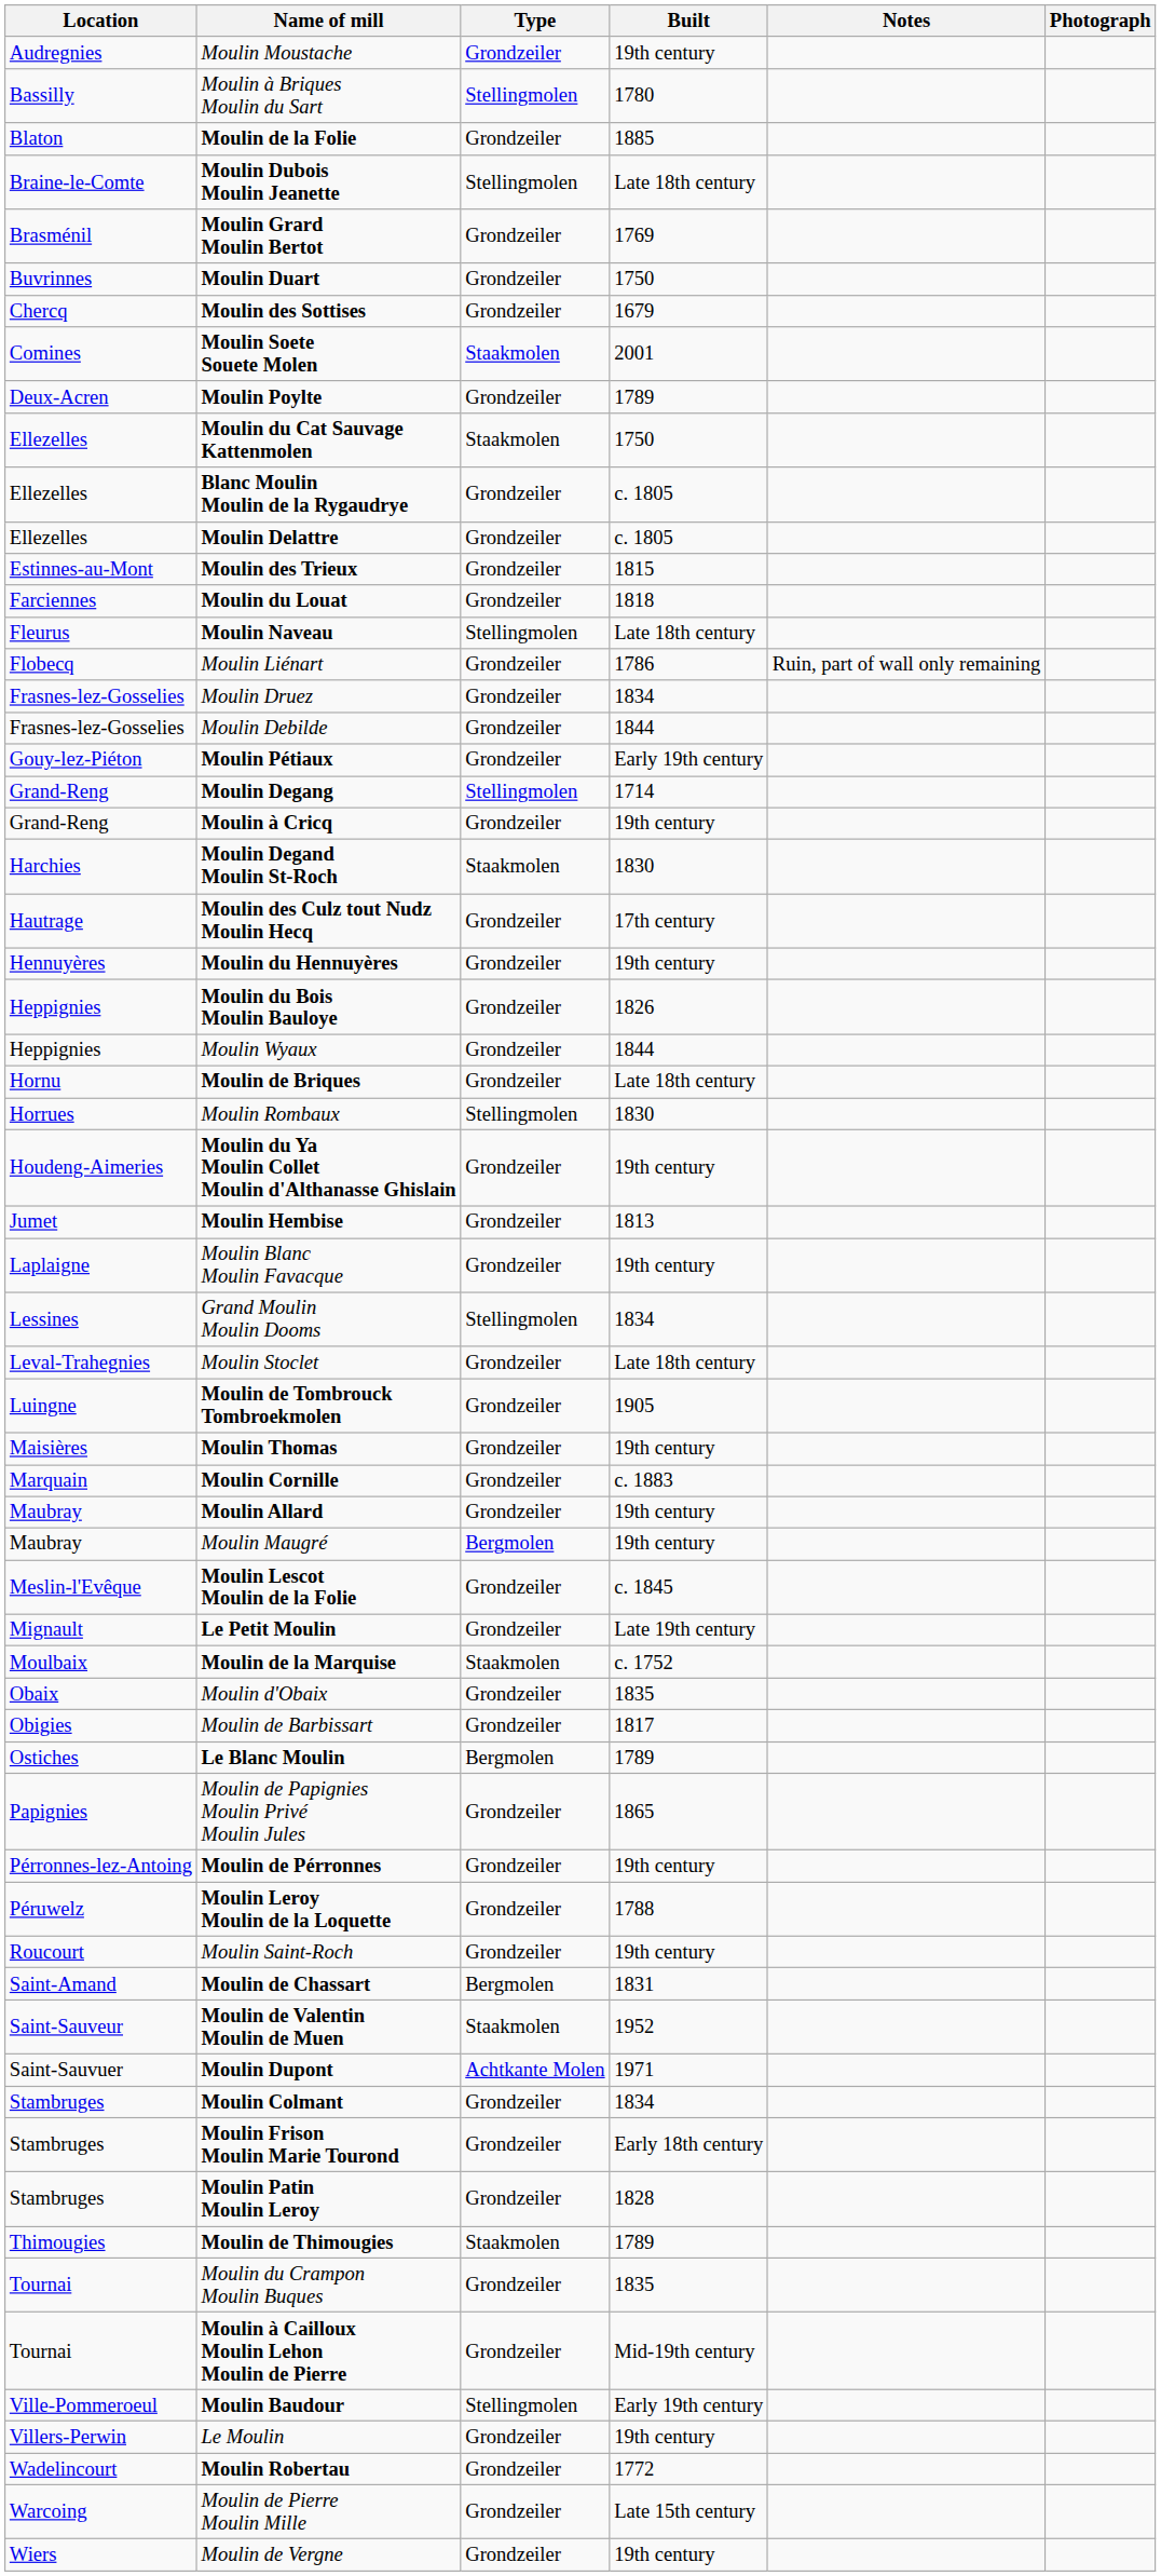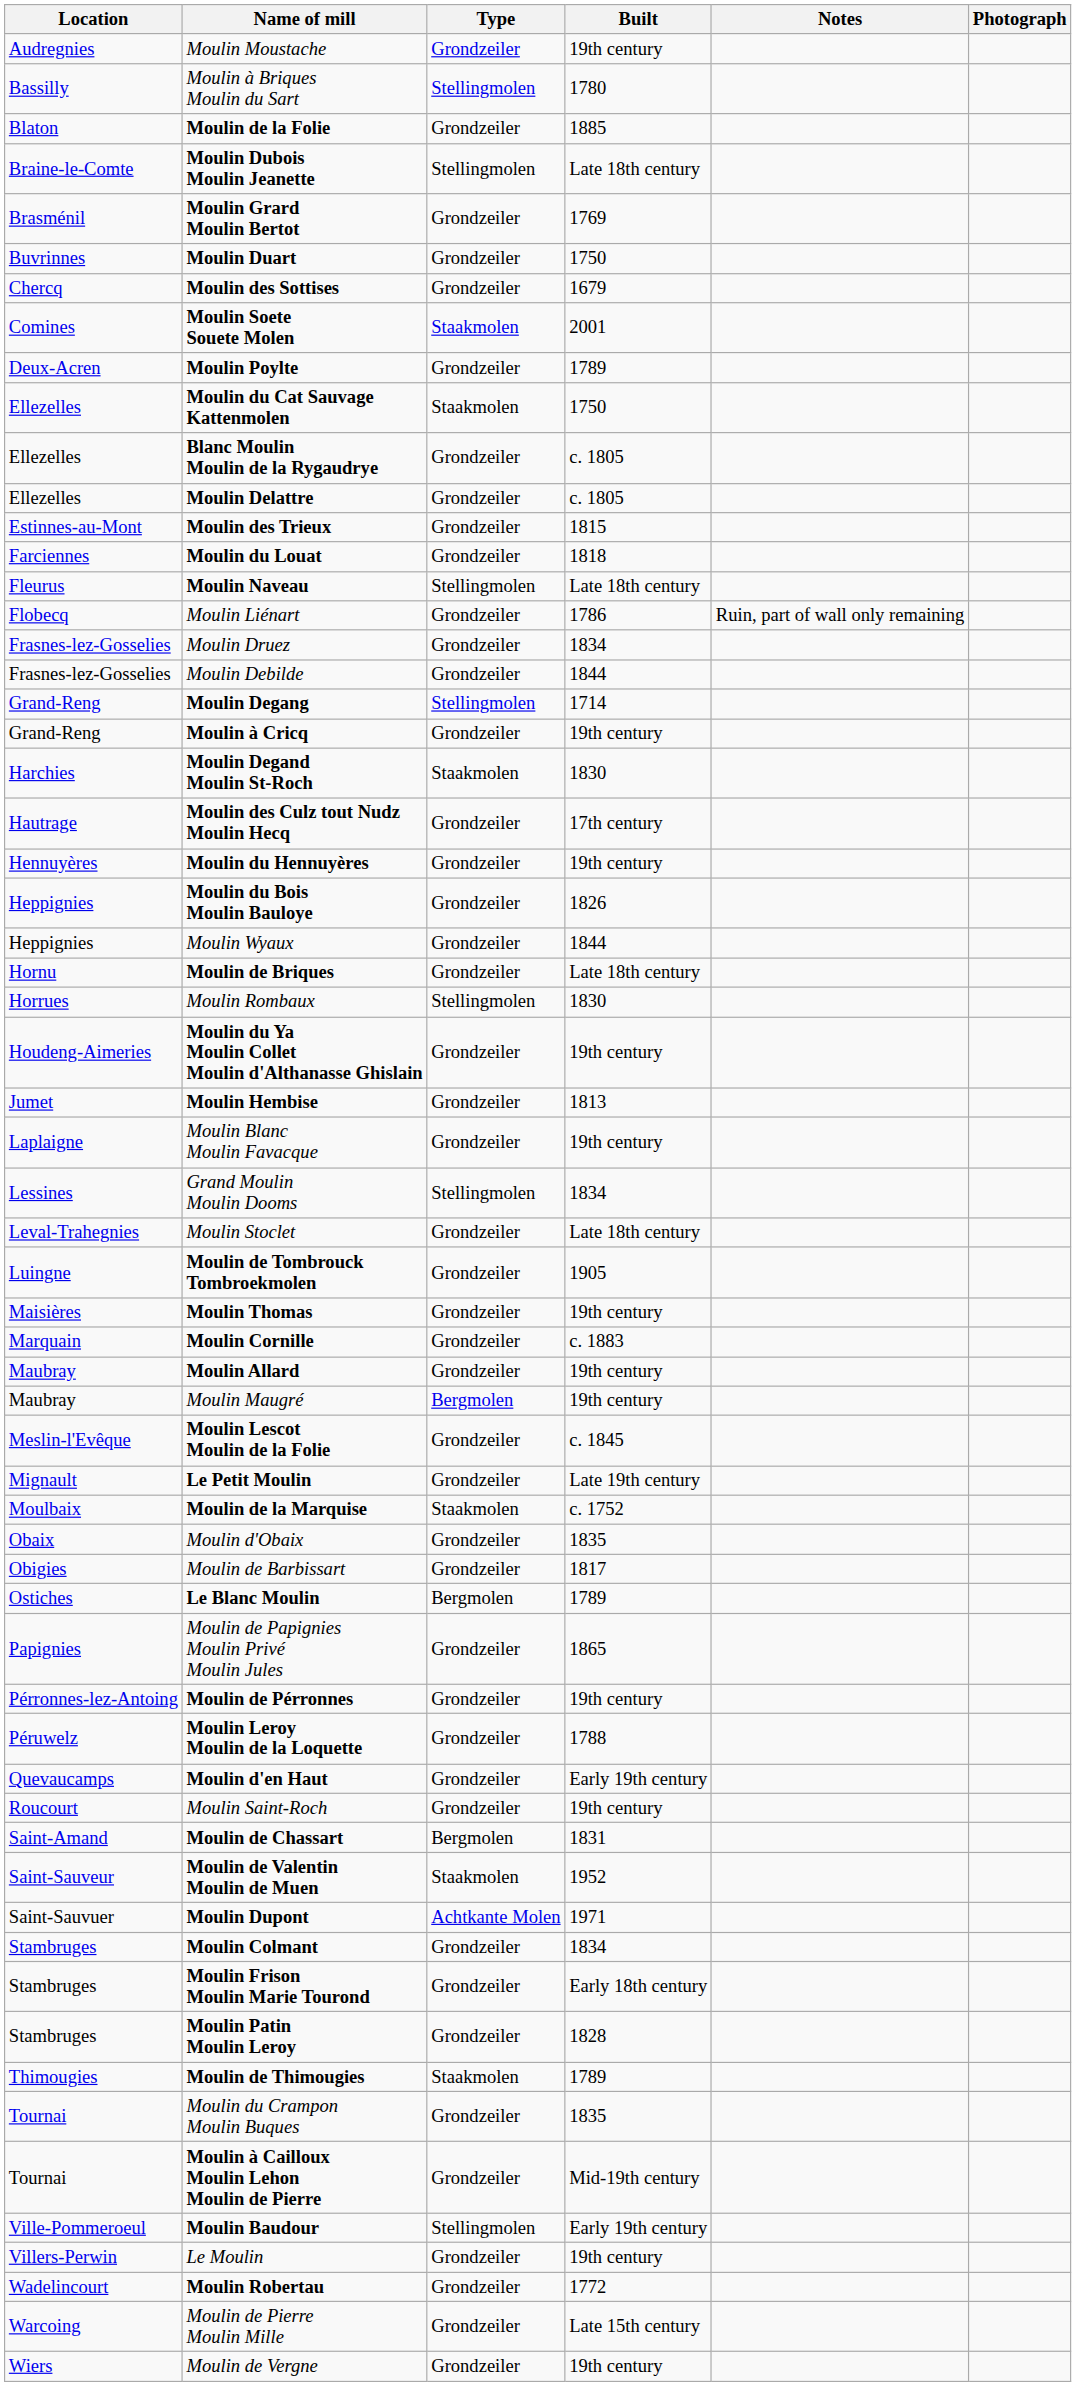- row: Gouy-lez-Piéton | Moulin Pétiaux | Grondzeiler | Early 19th century
+ row: Quevaucamps | Moulin d'en Haut | Grondzeiler | Early 19th century
